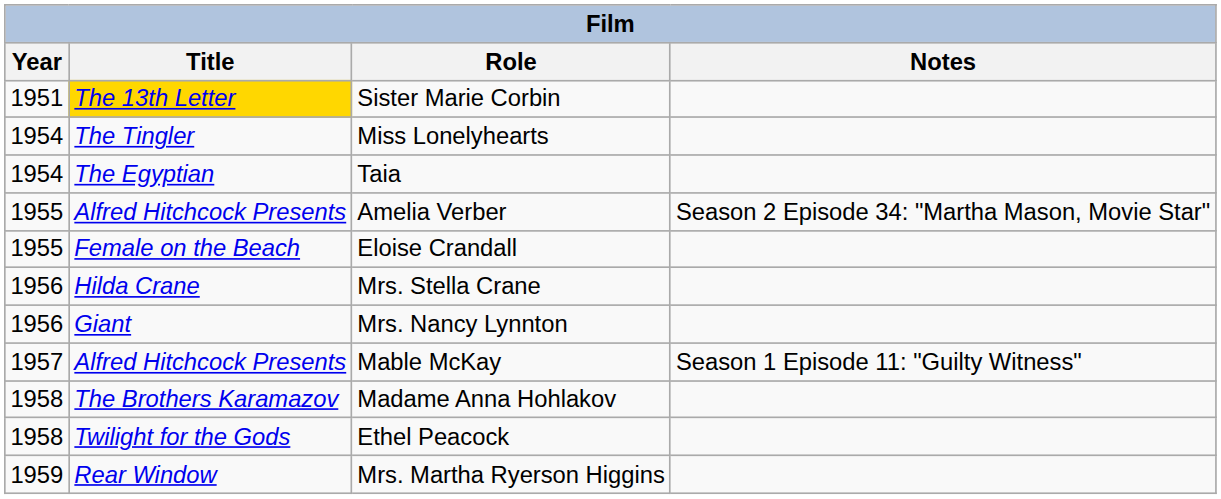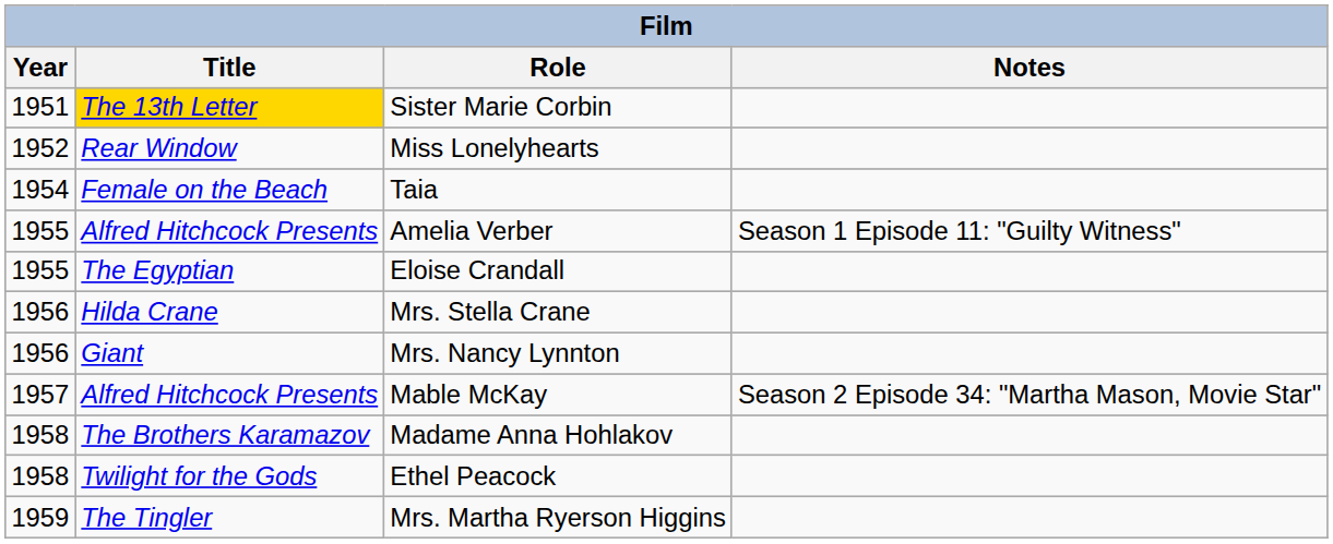Miss Lonelyhearts | Year: 1954 -> 1952
Miss Lonelyhearts | Title: The Tingler -> Rear Window
Taia | Title: The Egyptian -> Female on the Beach
Amelia Verber | Notes: Season 2 Episode 34: "Martha Mason, Movie Star" -> Season 1 Episode 11: "Guilty Witness"
Eloise Crandall | Title: Female on the Beach -> The Egyptian
Mable McKay | Notes: Season 1 Episode 11: "Guilty Witness" -> Season 2 Episode 34: "Martha Mason, Movie Star"
Mrs. Martha Ryerson Higgins | Title: Rear Window -> The Tingler
